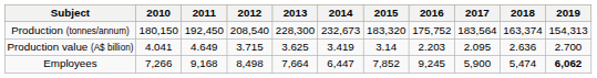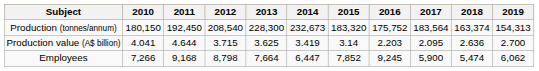Production value (A$ billion) | 2011: 4.649 -> 4.644
Employees | 2012: 8,498 -> 8,798
Employees | 2019: bold -> normal
